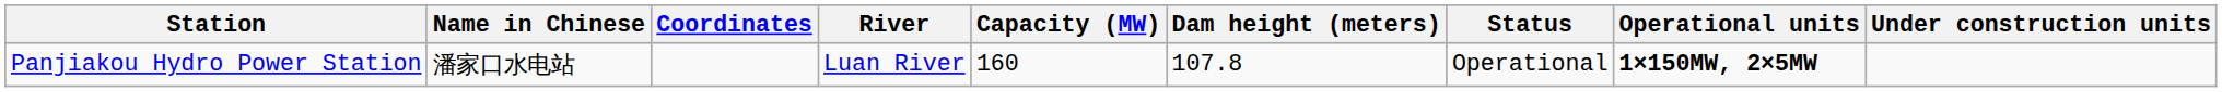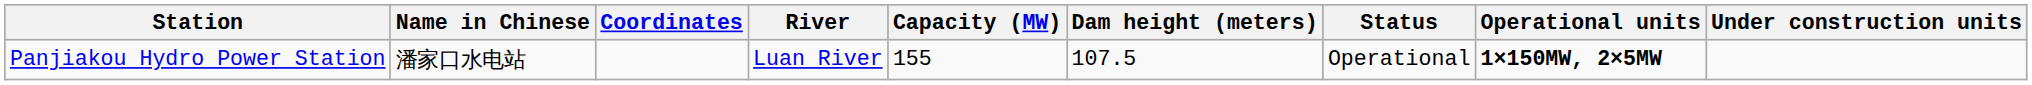Panjiakou Hydro Power Station | Capacity (MW): 160 -> 155
Panjiakou Hydro Power Station | Dam height (meters): 107.8 -> 107.5
